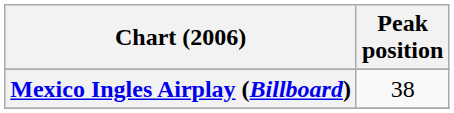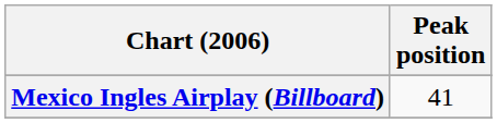Mexico Ingles Airplay (Billboard) | Peak position: 38 -> 41
